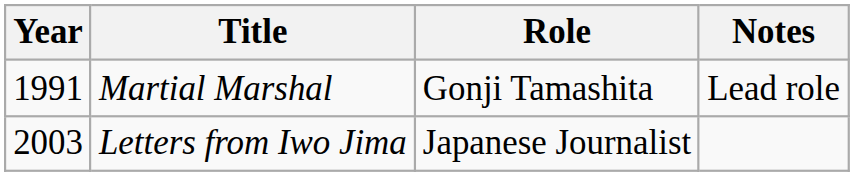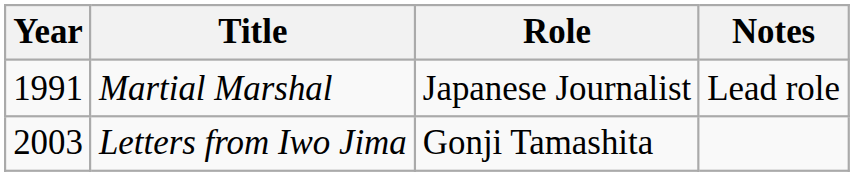Martial Marshal | Role: Gonji Tamashita -> Japanese Journalist
Letters from Iwo Jima | Role: Japanese Journalist -> Gonji Tamashita
